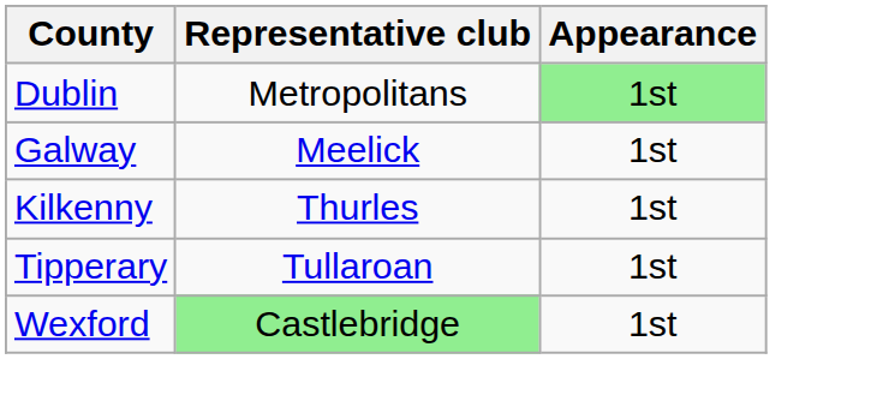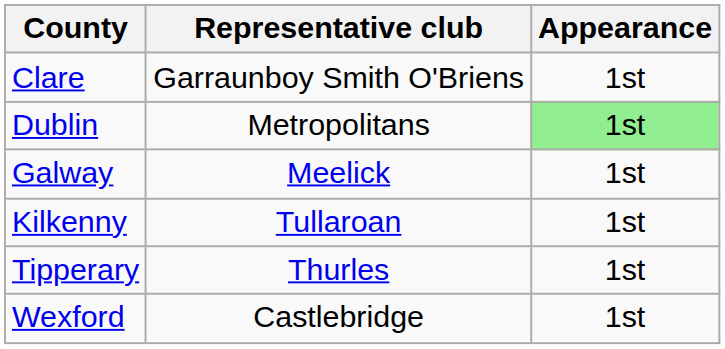+ row: Clare | Garraunboy Smith O'Briens | 1st
Kilkenny | Representative club: Thurles -> Tullaroan
Tipperary | Representative club: Tullaroan -> Thurles
Wexford | Representative club: lightgreen background -> no background
